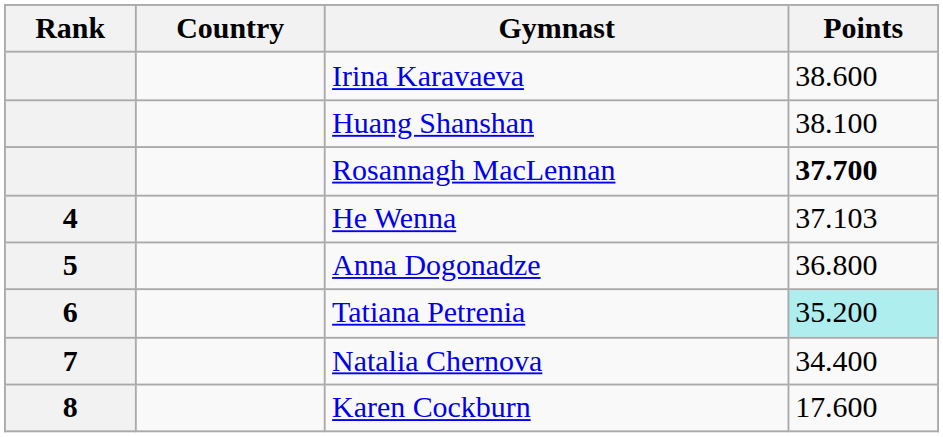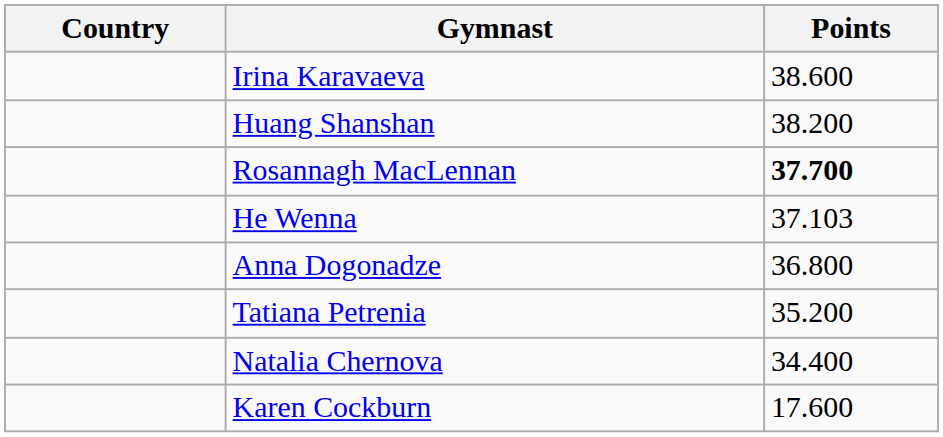- column: Rank | 4 | 5 | 6 | 7 | 8
Huang Shanshan | Points: 38.100 -> 38.200
Tatiana Petrenia | Points: paleturquoise background -> no background
